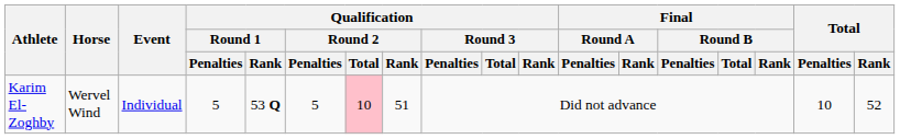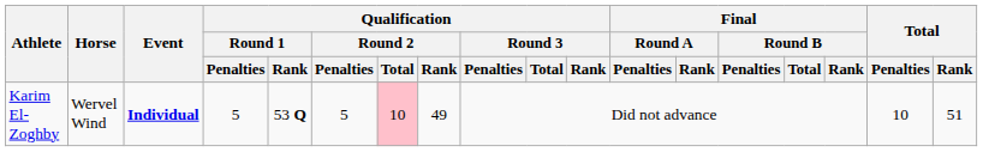Karim El-Zoghby | Event: normal -> bold
Karim El-Zoghby | Qualification / Round 2 / Rank: 51 -> 49
Karim El-Zoghby | Total / Rank: 52 -> 51
